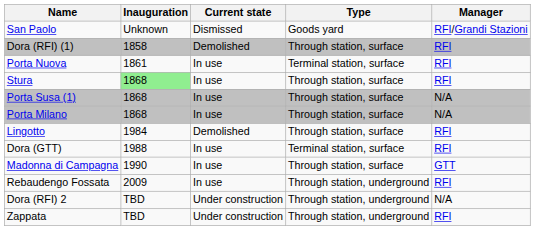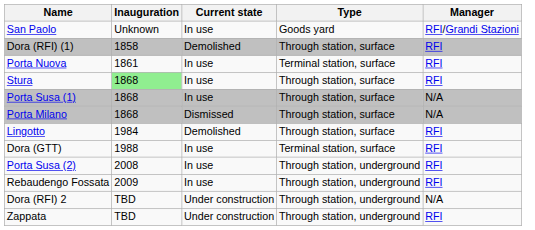San Paolo | Current state: Dismissed -> In use
Porta Milano | Current state: In use -> Dismissed
- row: Madonna di Campagna | 1990 | In use | Through station, surface | GTT
+ row: Porta Susa (2) | 2008 | In use | Through station, underground | RFI
